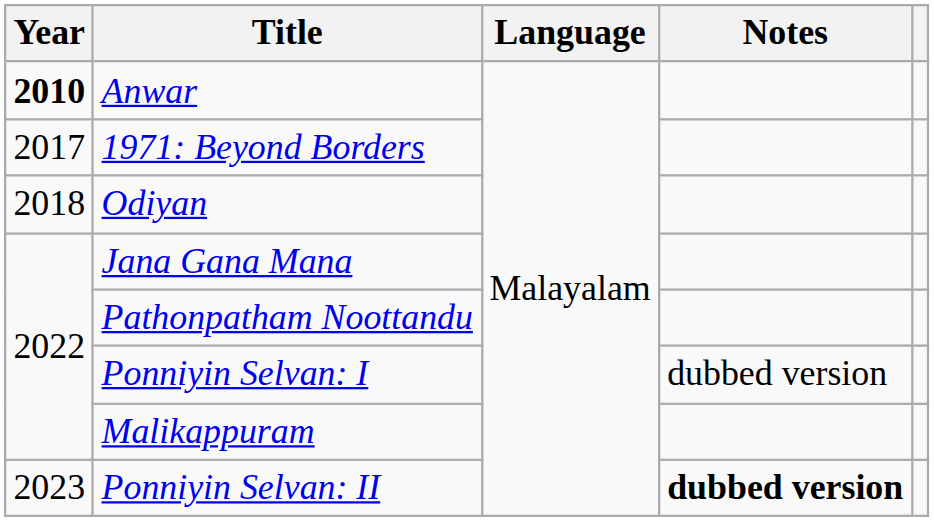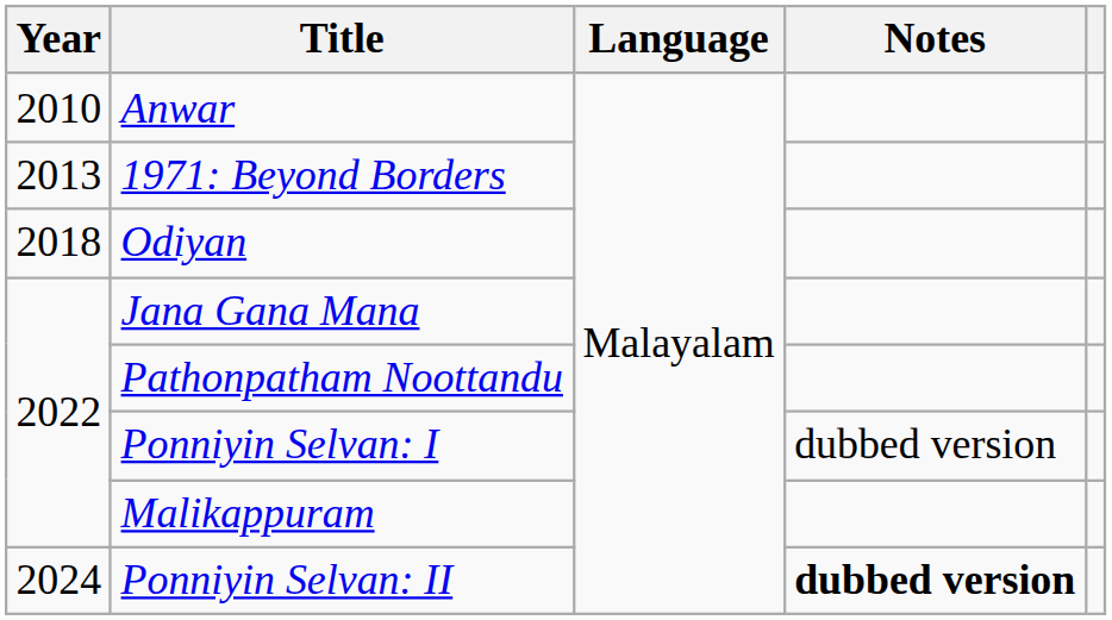Anwar | Year: bold -> normal
1971: Beyond Borders | Year: 2017 -> 2013
Ponniyin Selvan: II | Year: 2023 -> 2024
